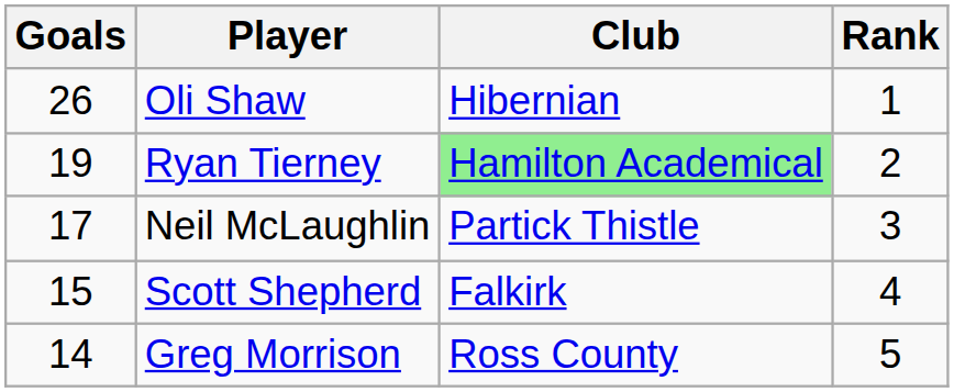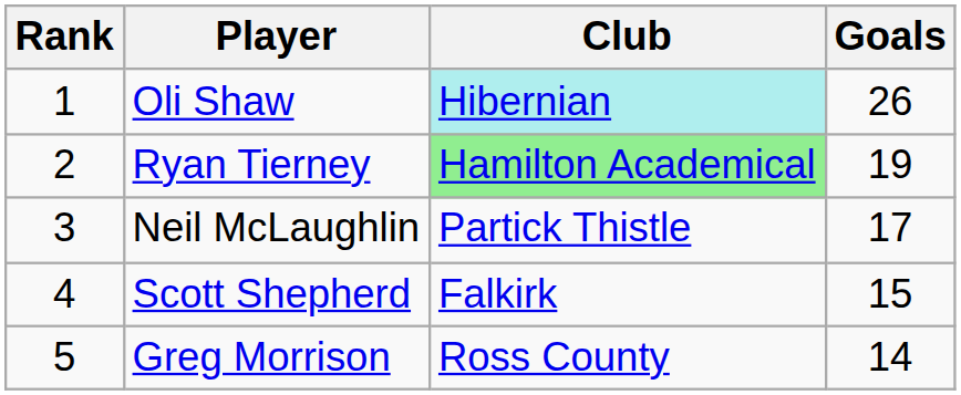columns swapped: Rank <-> Goals
Oli Shaw | Club: no background -> paleturquoise background
